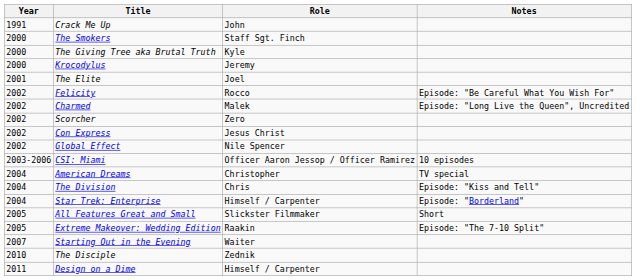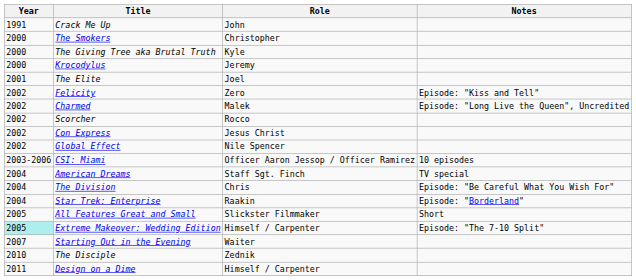The Smokers | Role: Staff Sgt. Finch -> Christopher
Felicity | Role: Rocco -> Zero
Felicity | Notes: Episode: "Be Careful What You Wish For" -> Episode: "Kiss and Tell"
Scorcher | Role: Zero -> Rocco
American Dreams | Role: Christopher -> Staff Sgt. Finch
The Division | Notes: Episode: "Kiss and Tell" -> Episode: "Be Careful What You Wish For"
Star Trek: Enterprise | Role: Himself / Carpenter -> Raakin
Extreme Makeover: Wedding Edition | Year: no background -> paleturquoise background
Extreme Makeover: Wedding Edition | Role: Raakin -> Himself / Carpenter
